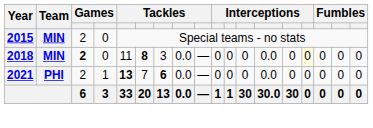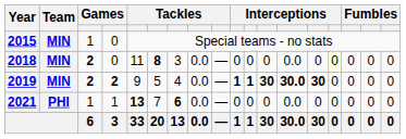2015 | column 3: 2 -> 1
+ row: 2019 | MIN | 2 | 2 | 9 | 5 | 4 | 0.0 | — | 1 | 1 | 30 | 30.0 | 30 | 0 | 0 | 0 | 0
2021 | column 3: 2 -> 1
